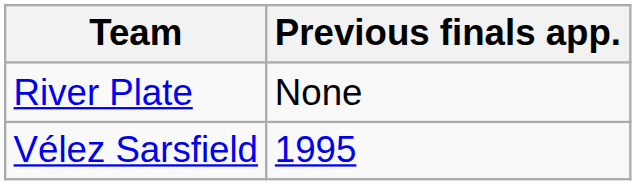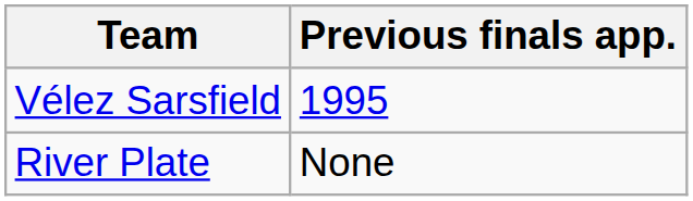rows swapped: River Plate <-> Vélez Sarsfield
